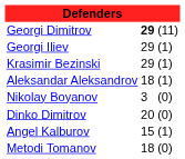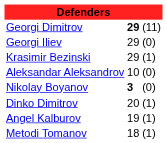Georgi Iliev | column 3: (1) -> (0)
Aleksandar Aleksandrov | column 2: 18 -> 10
Aleksandar Aleksandrov | column 3: (1) -> (0)
Nikolay Boyanov | column 2: normal -> bold
Dinko Dimitrov | column 3: (0) -> (1)
Angel Kalburov | column 2: 15 -> 19
Metodi Tomanov | column 3: (0) -> (1)
